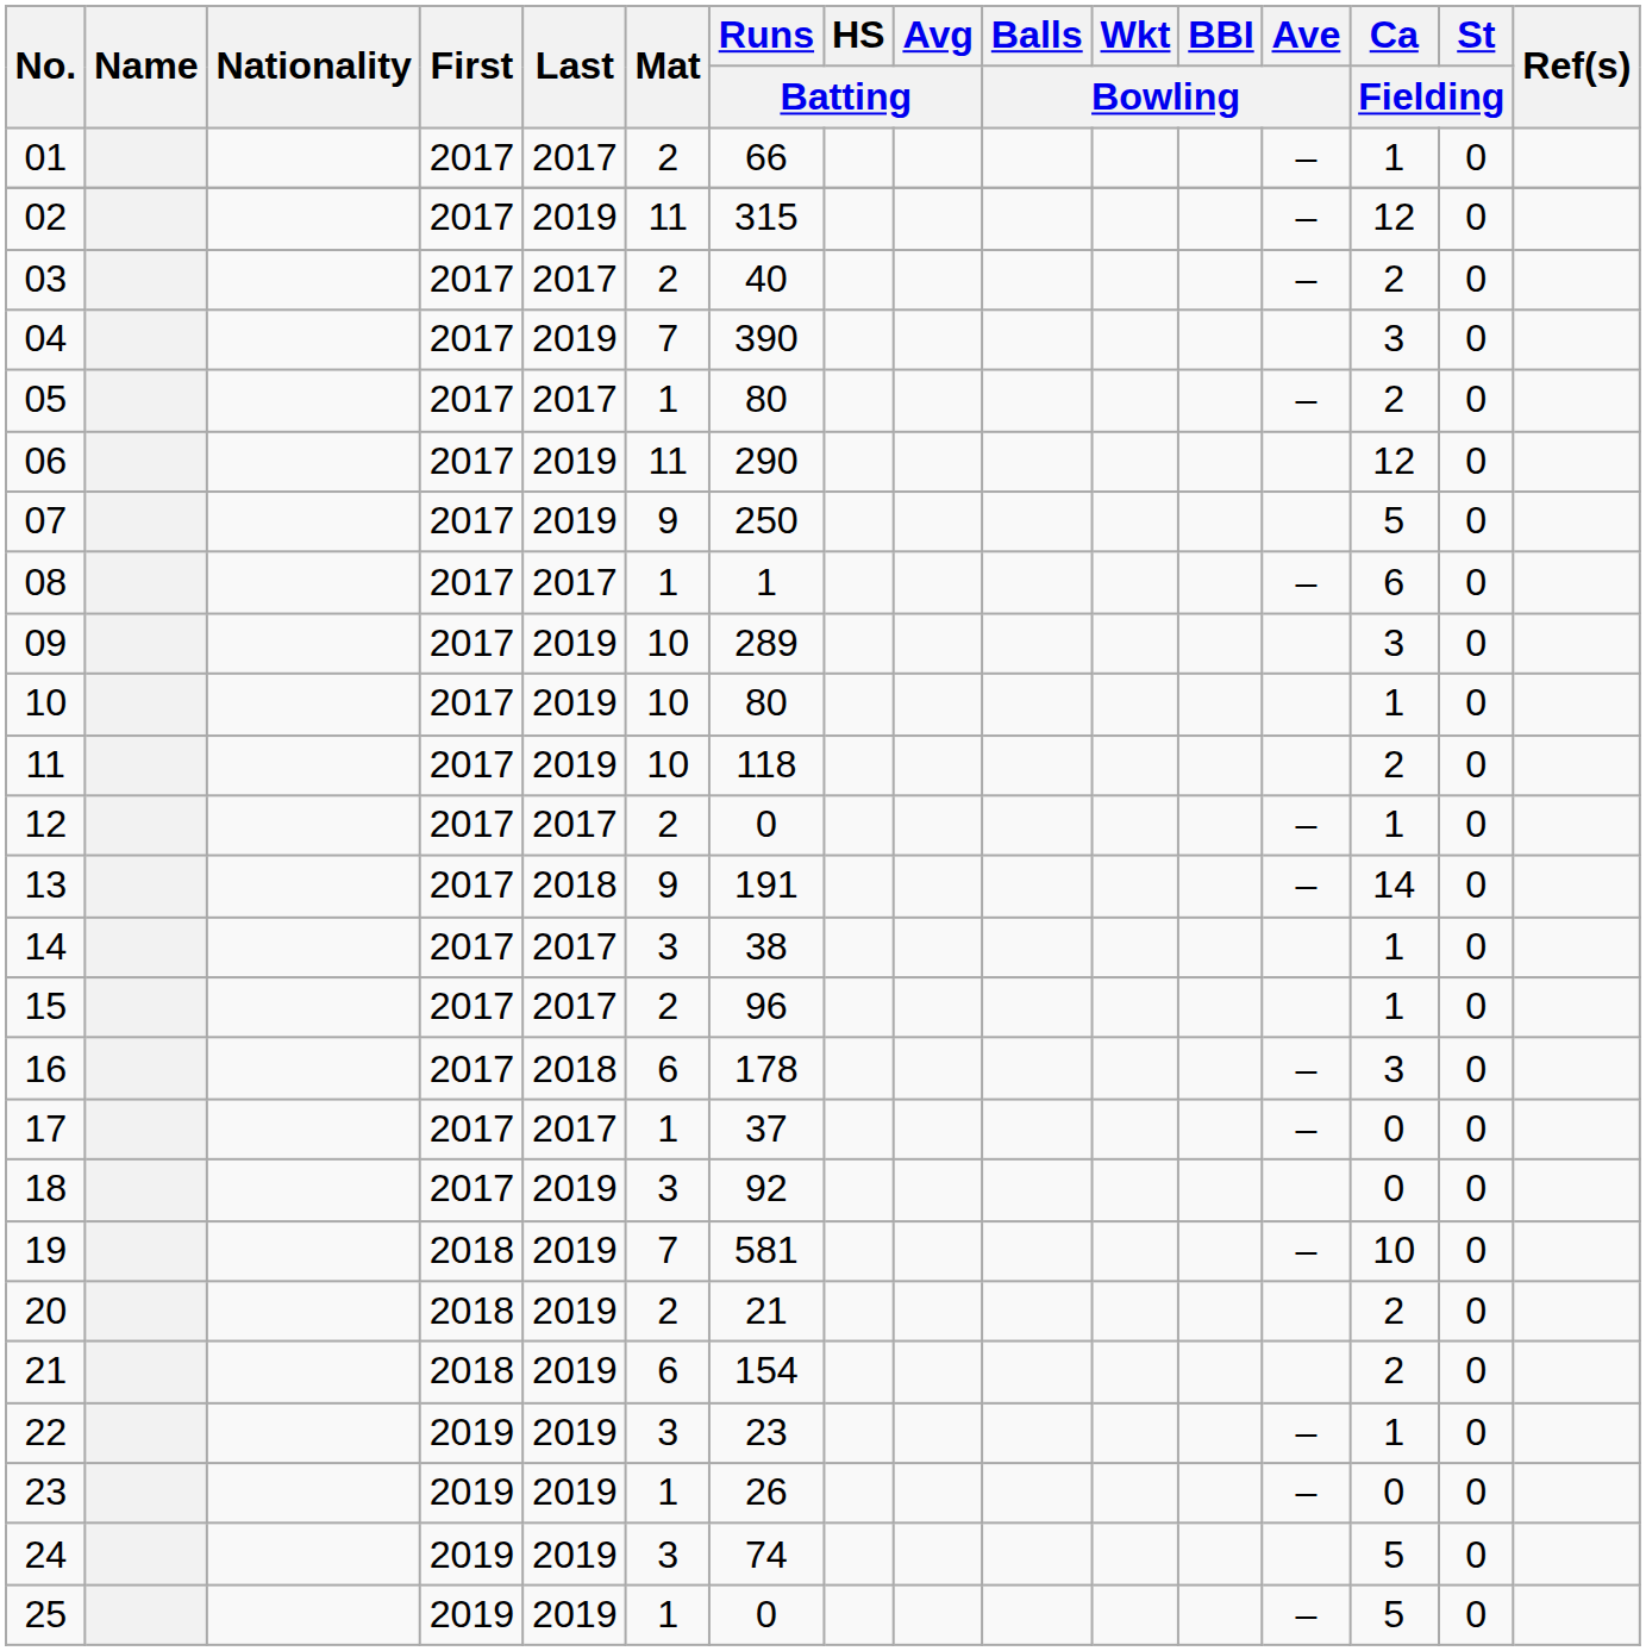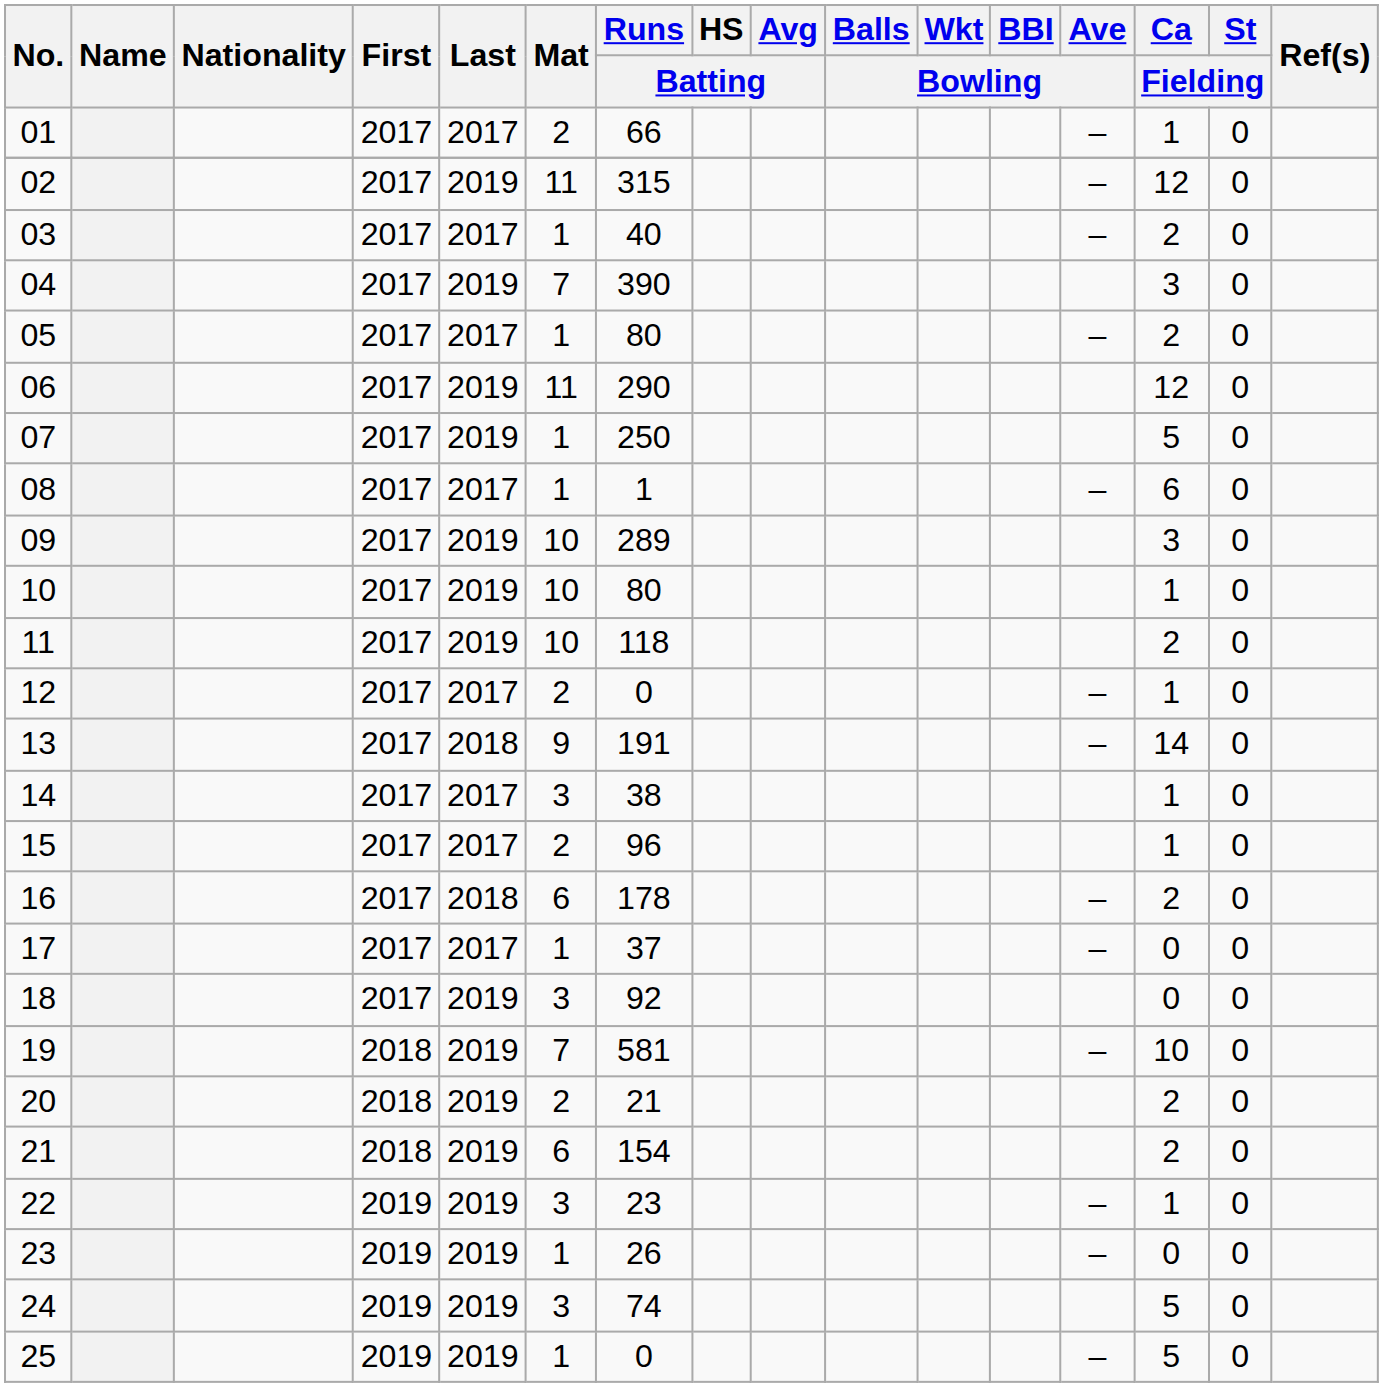03 | Mat: 2 -> 1
07 | Mat: 9 -> 1
16 | Ca / Fielding: 3 -> 2
